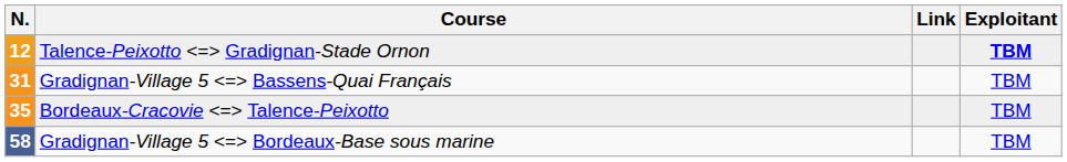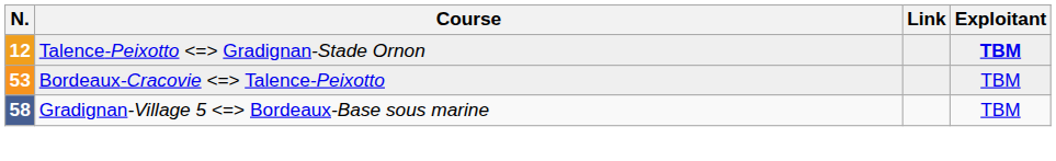- row: 31 | Gradignan-Village 5 Bassens-Quai Français | TBM
Bordeaux-Cracovie Talence-Peixotto | N.: 35 -> 53
